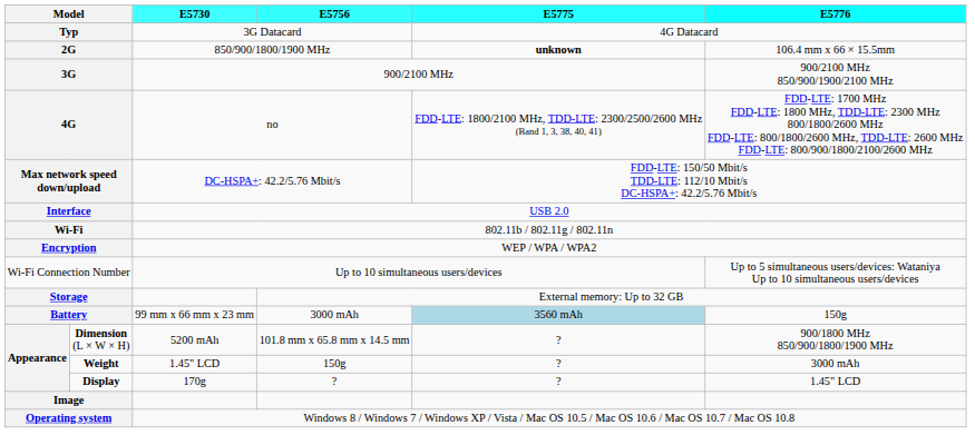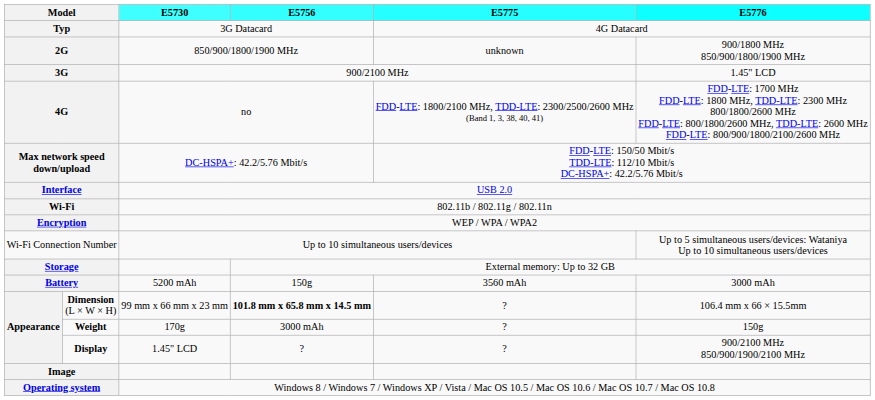2G | E5775: bold -> normal
2G | E5776: 106.4 mm x 66 × 15.5mm -> 900/1800 MHz 850/900/1800/1900 MHz
3G | E5776: 900/2100 MHz 850/900/1900/2100 MHz -> 1.45" LCD
Battery | E5730: 99 mm x 66 mm x 23 mm -> 5200 mAh
Battery | E5756: 3000 mAh -> 150g
Battery | E5775: lightblue background -> no background
Battery | E5776: 150g -> 3000 mAh
Dimension (L × W × H) | E5730: 5200 mAh -> 99 mm x 66 mm x 23 mm
Dimension (L × W × H) | E5756: normal -> bold
Dimension (L × W × H) | E5776: 900/1800 MHz 850/900/1800/1900 MHz -> 106.4 mm x 66 × 15.5mm
Weight | E5730: 1.45" LCD -> 170g
Weight | E5756: 150g -> 3000 mAh
Weight | E5776: 3000 mAh -> 150g
Display | E5730: 170g -> 1.45" LCD
Display | E5776: 1.45" LCD -> 900/2100 MHz 850/900/1900/2100 MHz
